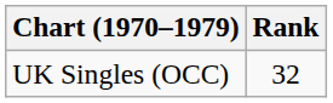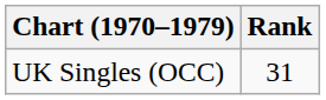UK Singles (OCC) | Rank: 32 -> 31
